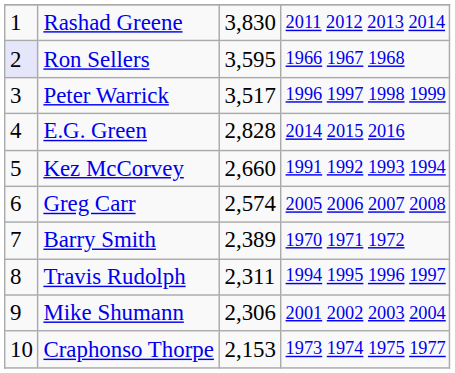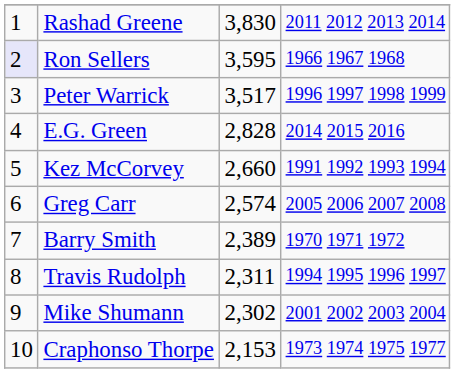Mike Shumann | column 3: 2,306 -> 2,302
